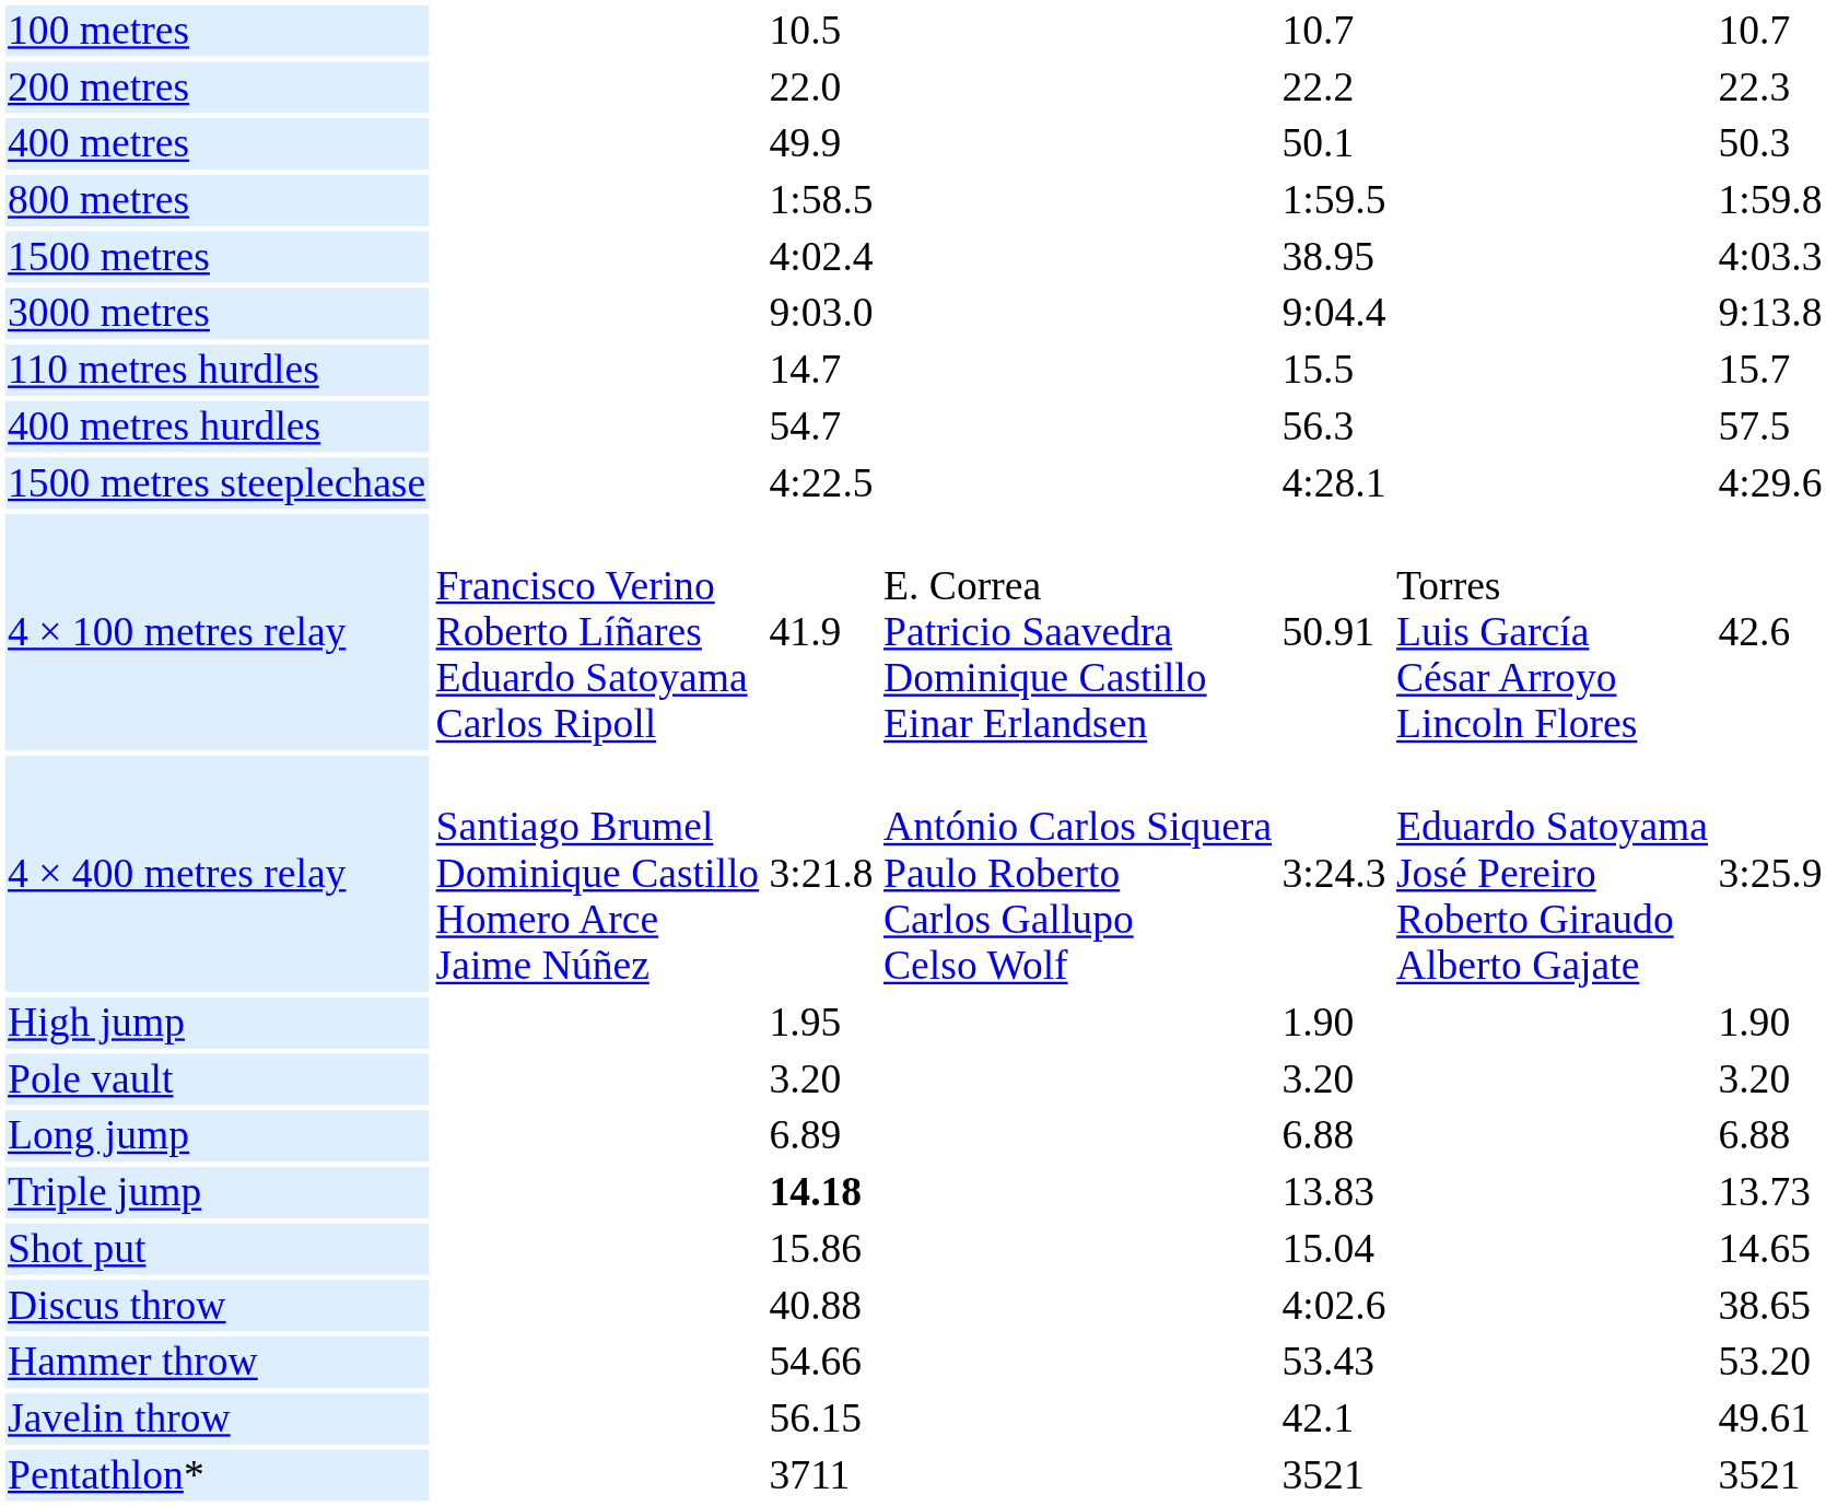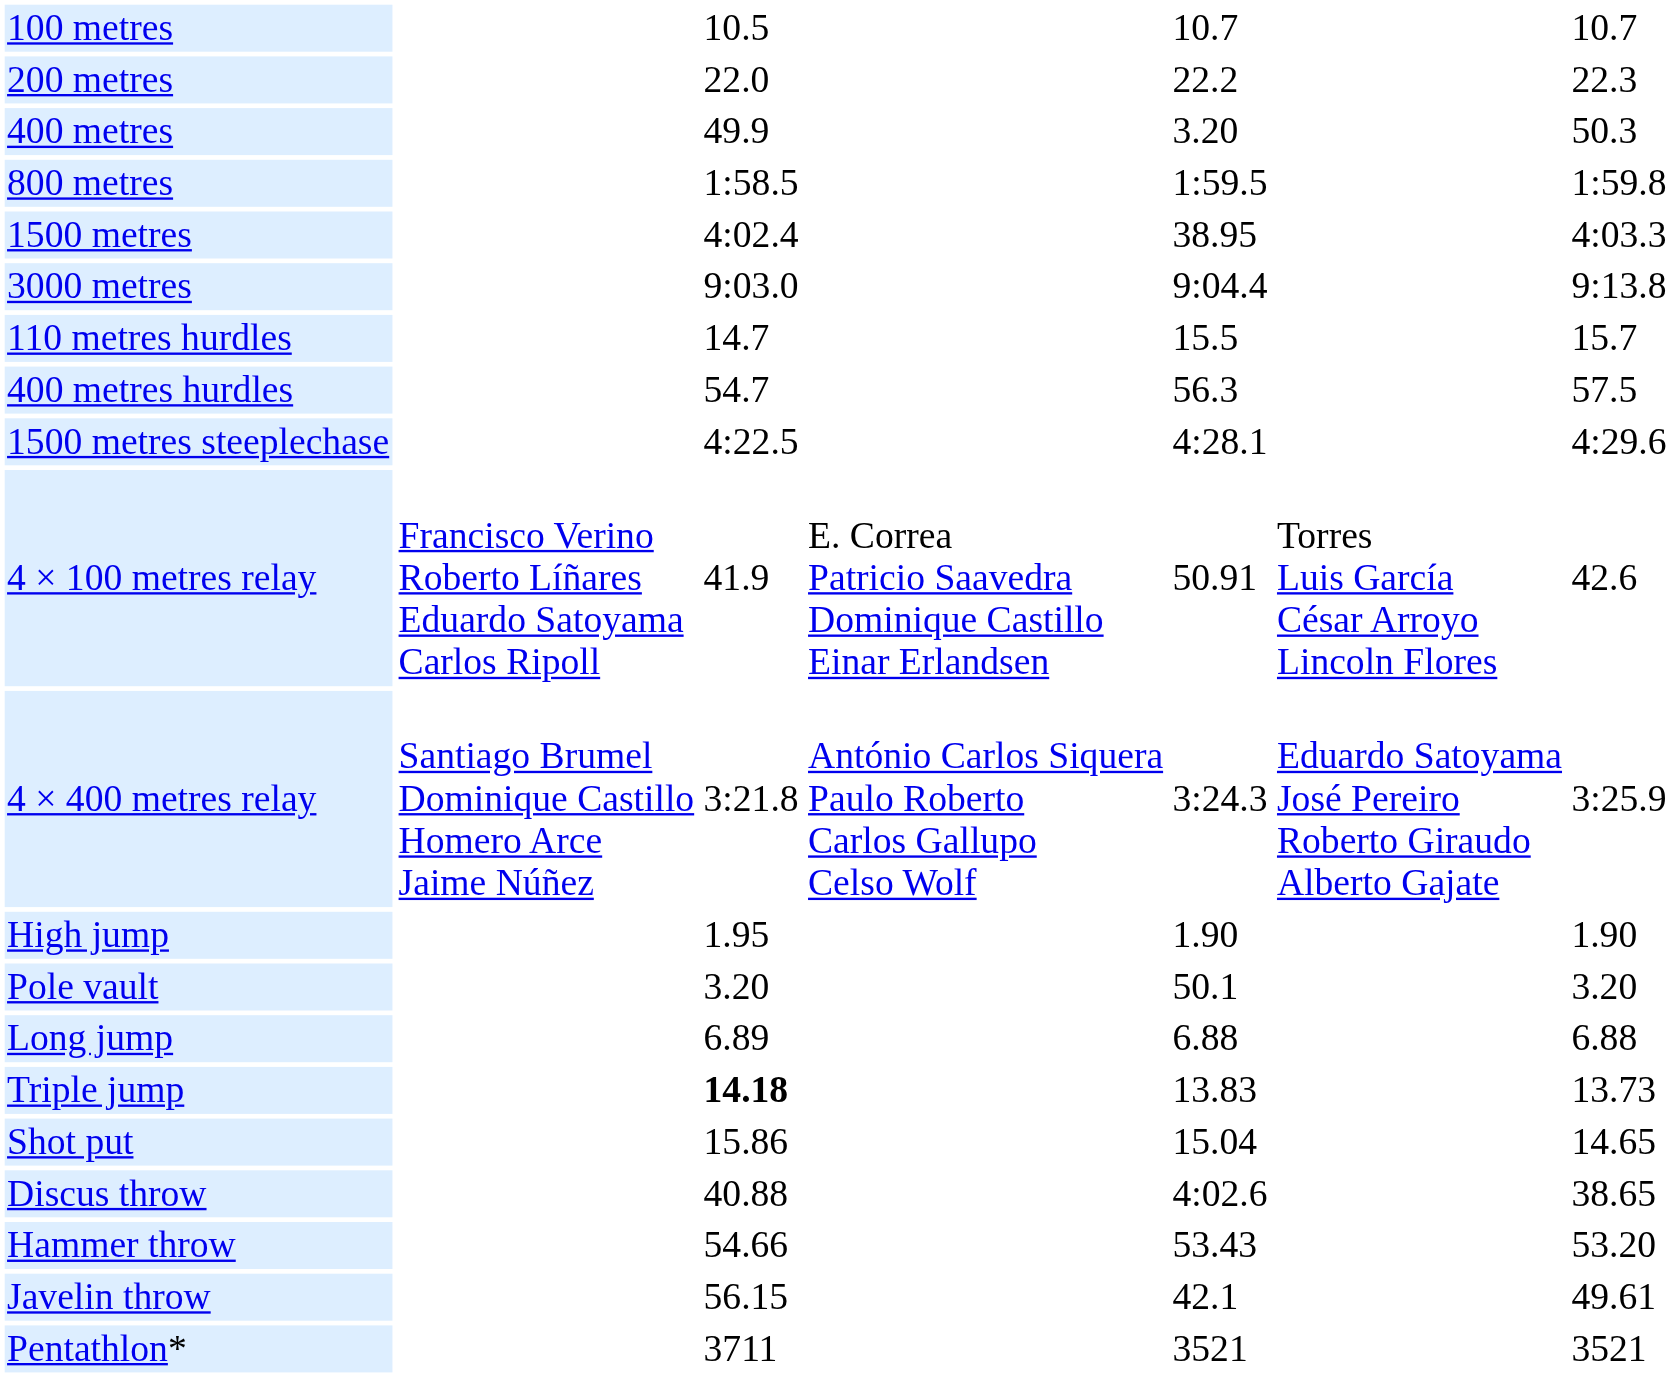400 metres | column 5: 50.1 -> 3.20
Pole vault | column 5: 3.20 -> 50.1
